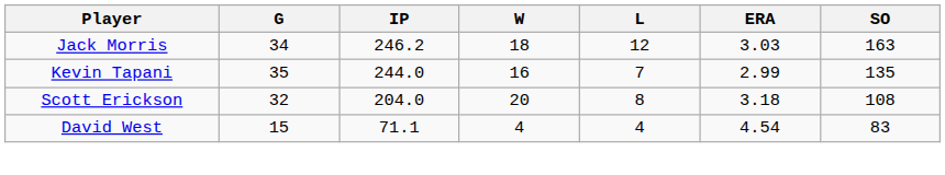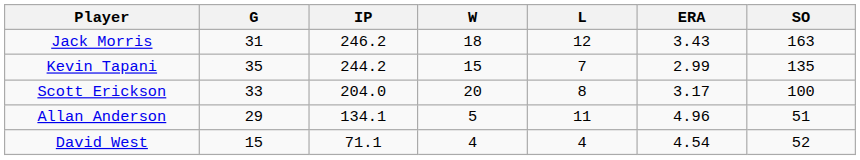Jack Morris | G: 34 -> 31
Jack Morris | ERA: 3.03 -> 3.43
Kevin Tapani | IP: 244.0 -> 244.2
Kevin Tapani | W: 16 -> 15
Scott Erickson | G: 32 -> 33
Scott Erickson | ERA: 3.18 -> 3.17
Scott Erickson | SO: 108 -> 100
+ row: Allan Anderson | 29 | 134.1 | 5 | 11 | 4.96 | 51
David West | SO: 83 -> 52
